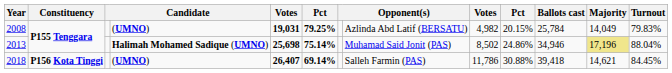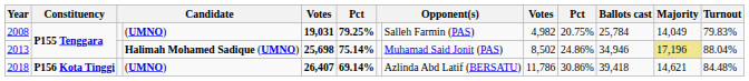2008 | column 8: Azlinda Abd Latif (BERSATU) -> Salleh Farmin (PAS)
2008 | column 10: 20.15% -> 20.75%
2018 | column 8: Salleh Farmin (PAS) -> Azlinda Abd Latif (BERSATU)
2018 | column 10: 30.88% -> 30.86%
2018 | Turnout: 84.45% -> 84.48%
